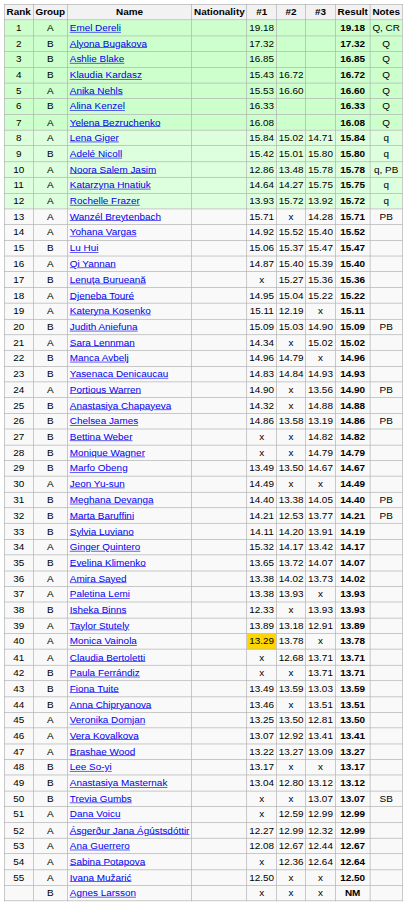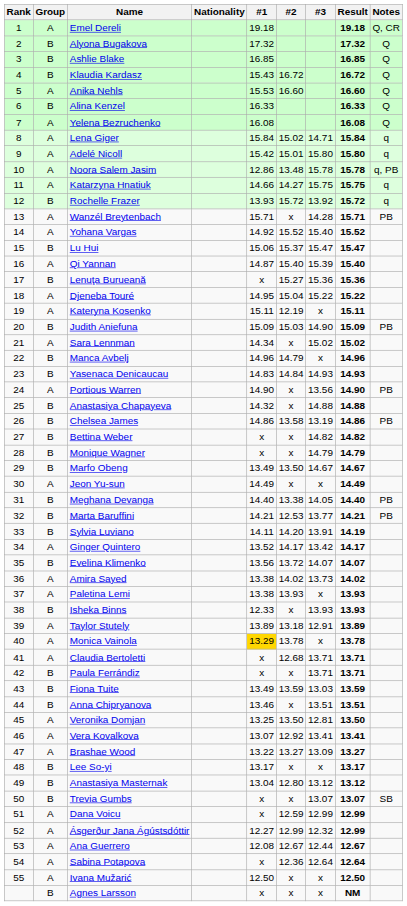Adelé Nicoll | Group: B -> A
Katarzyna Hnatiuk | #1: 14.64 -> 14.66
Rochelle Frazer | Group: A -> B
Ginger Quintero | #1: 15.32 -> 13.52
Evelina Klimenko | #1: 13.65 -> 13.56
